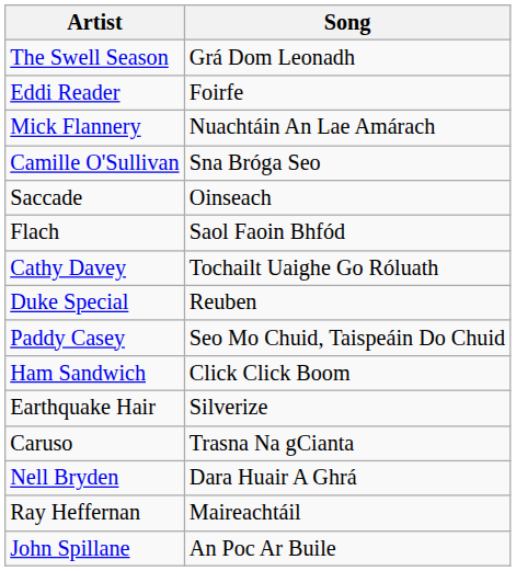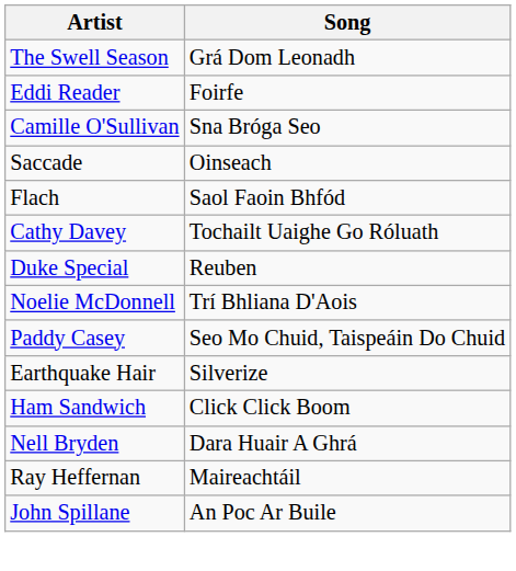- row: Mick Flannery | Nuachtáin An Lae Amárach
+ row: Noelie McDonnell | Trí Bhliana D'Aois
rows swapped: Ham Sandwich <-> Earthquake Hair
- row: Caruso | Trasna Na gCianta
